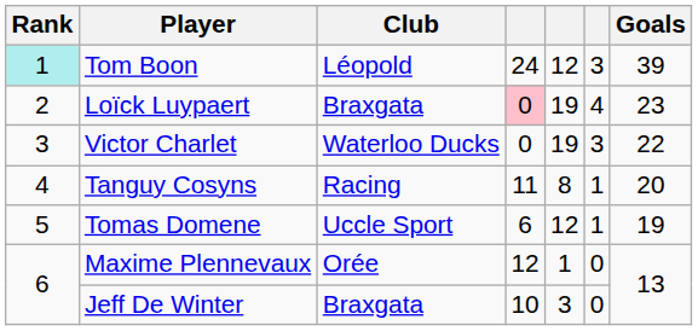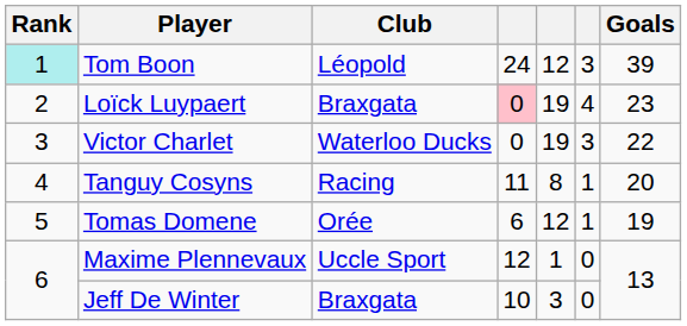Tomas Domene | Club: Uccle Sport -> Orée
Maxime Plennevaux | Club: Orée -> Uccle Sport
